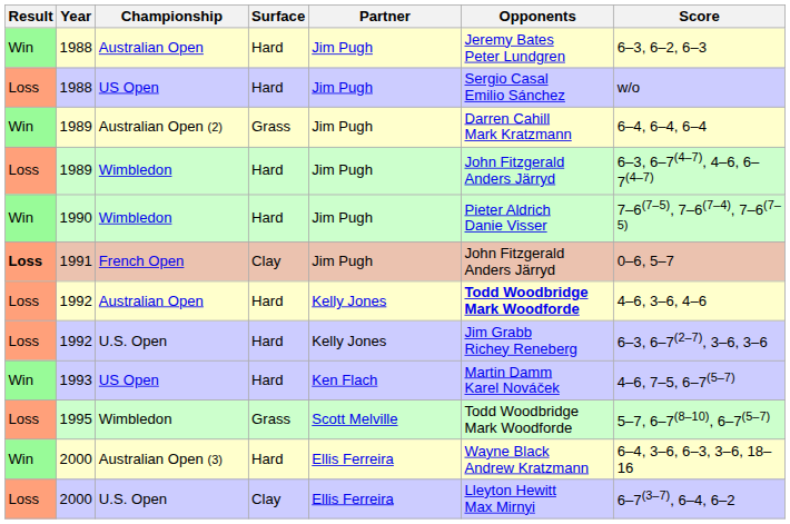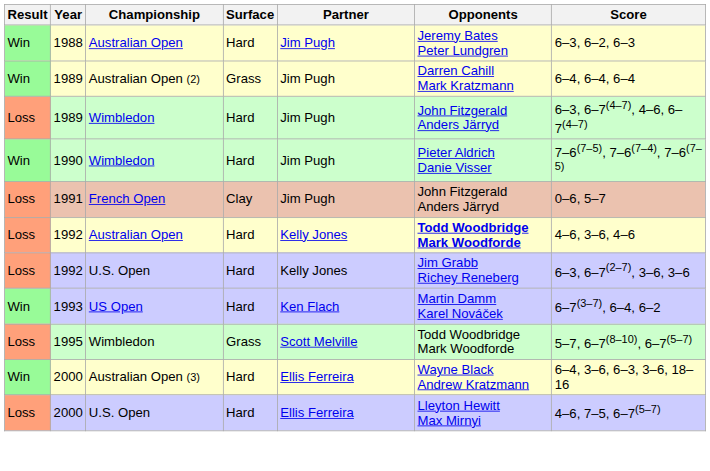- row: Loss | 1988 | US Open | Hard | Jim Pugh | Sergio Casal Emilio Sánchez | w/o
1991 | Result: bold -> normal
1993 | Score: 4–6, 7–5, 6–7(5–7) -> 6–7(3–7), 6–4, 6–2
2000 / U.S. Open | Surface: Clay -> Hard
2000 / U.S. Open | Score: 6–7(3–7), 6–4, 6–2 -> 4–6, 7–5, 6–7(5–7)
